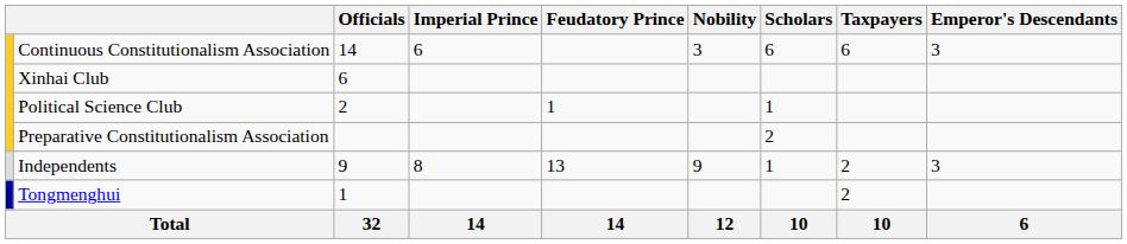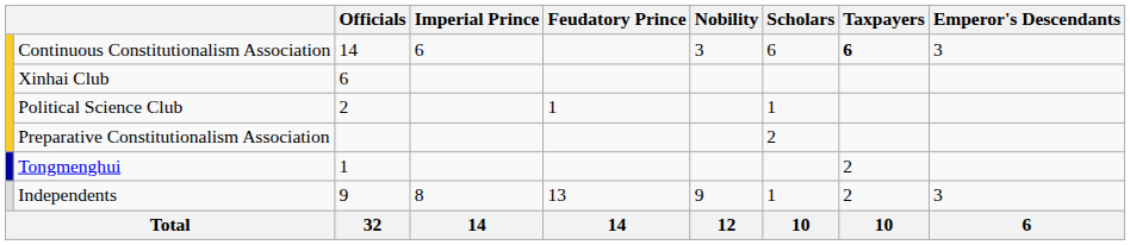Continuous Constitutionalism Association | Taxpayers: normal -> bold
rows swapped: Tongmenghui <-> Independents
